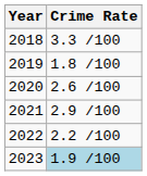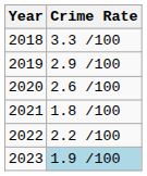2019 | Crime Rate: 1.8 /100 -> 2.9 /100
2021 | Crime Rate: 2.9 /100 -> 1.8 /100
